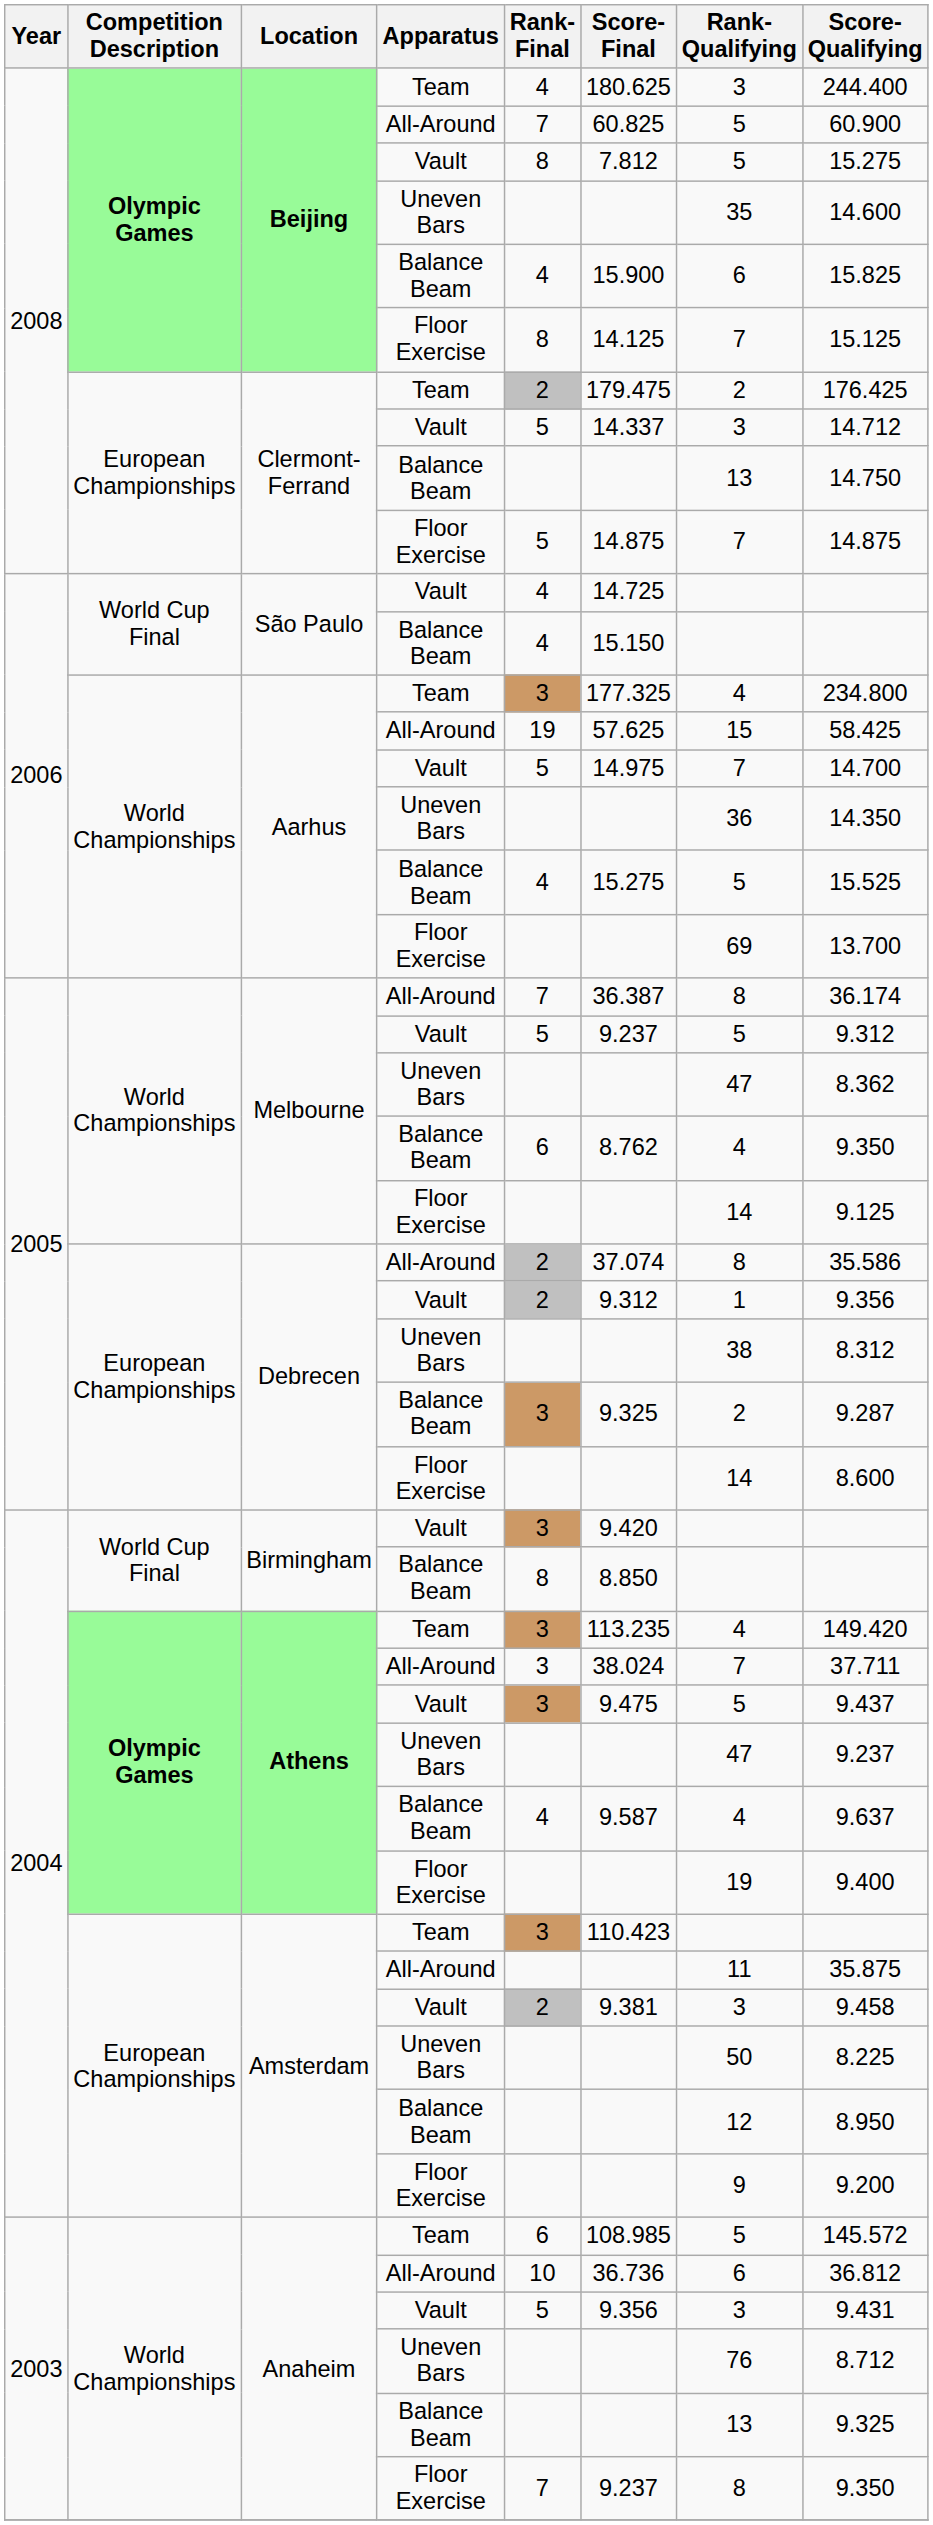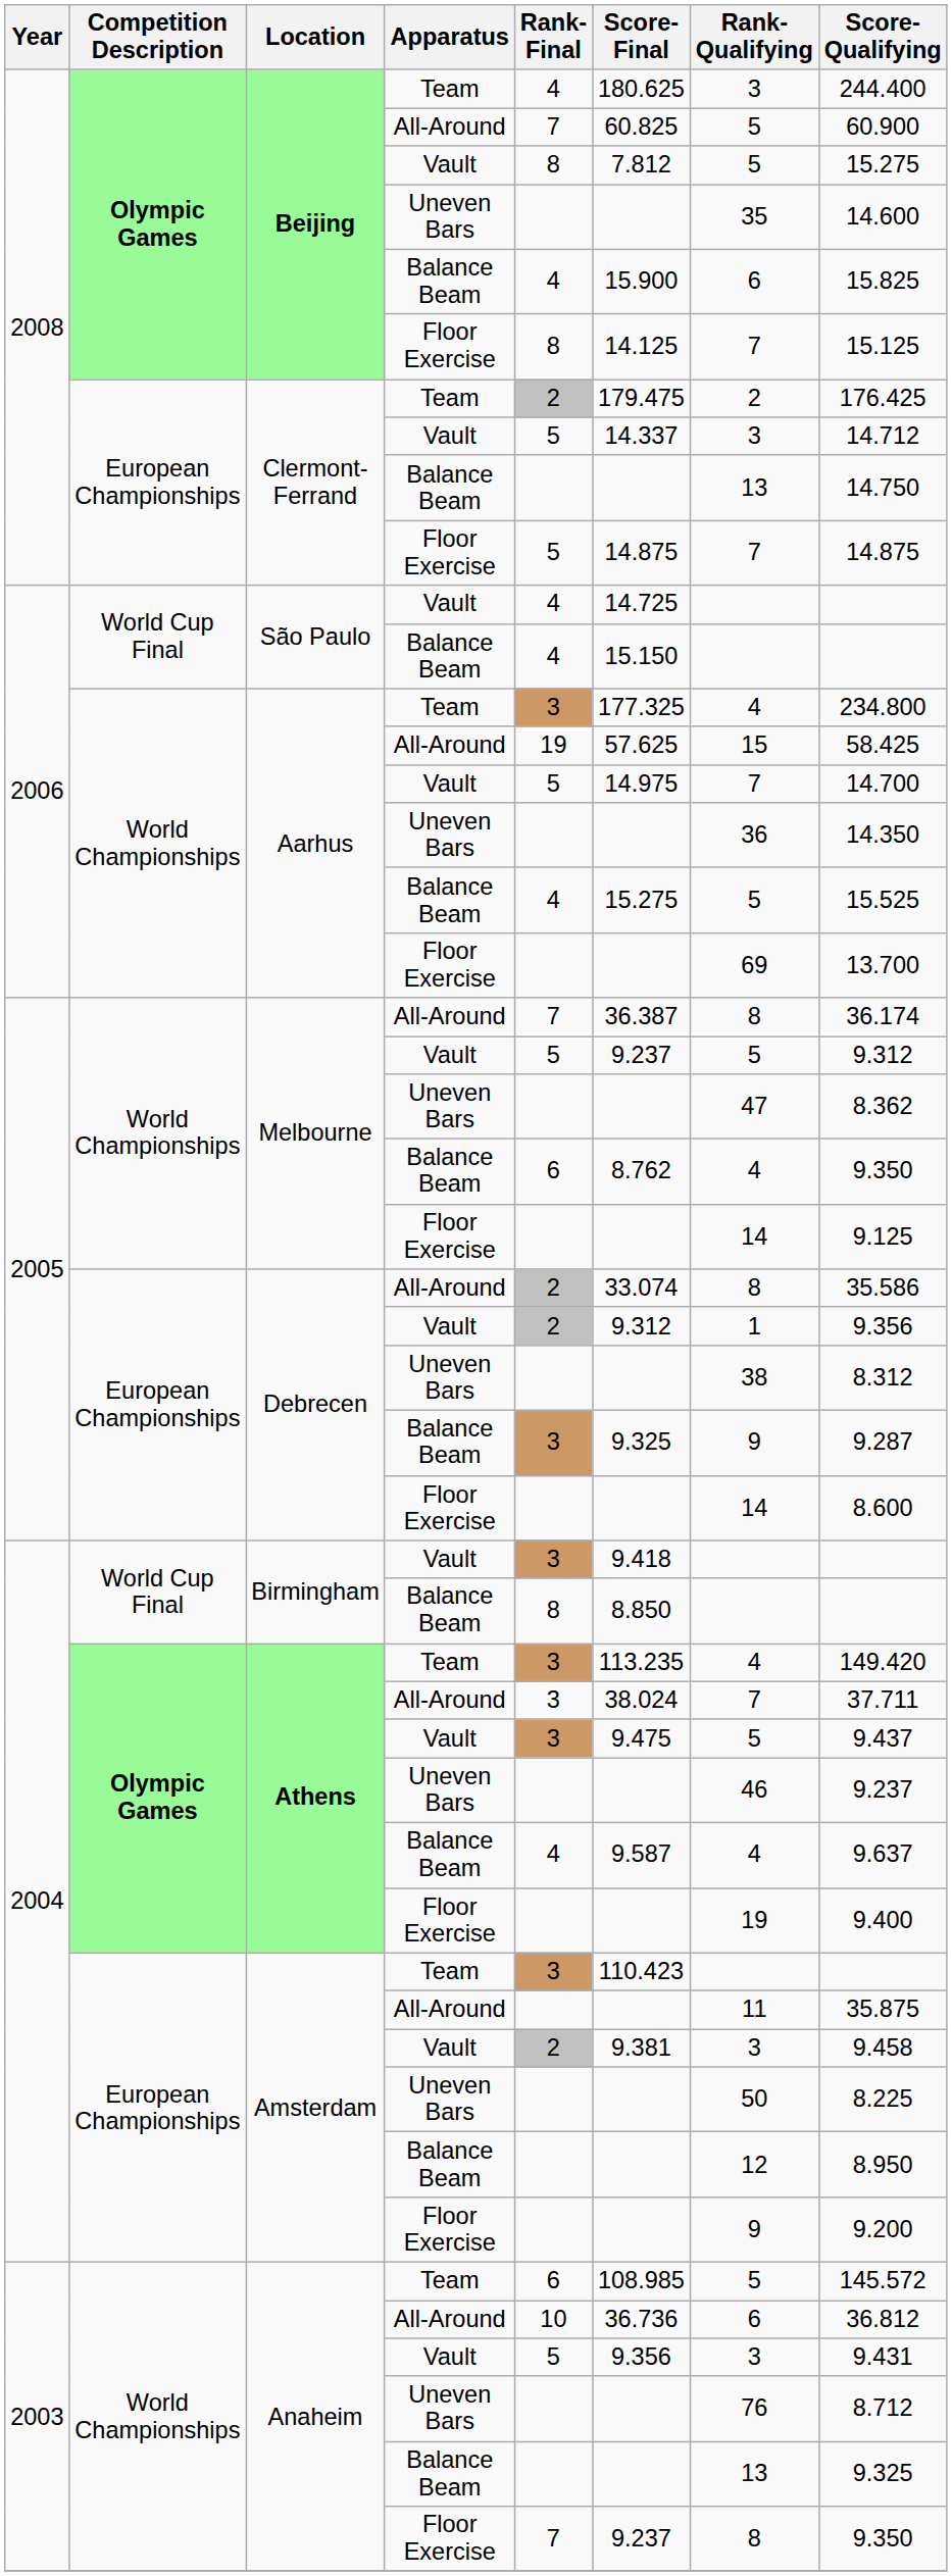Debrecen / All-Around | Score-Final: 37.074 -> 33.074
Debrecen / Balance Beam | Rank-Qualifying: 2 -> 9
Birmingham / Vault | Score-Final: 9.420 -> 9.418
Athens / Uneven Bars | Rank-Qualifying: 47 -> 46
